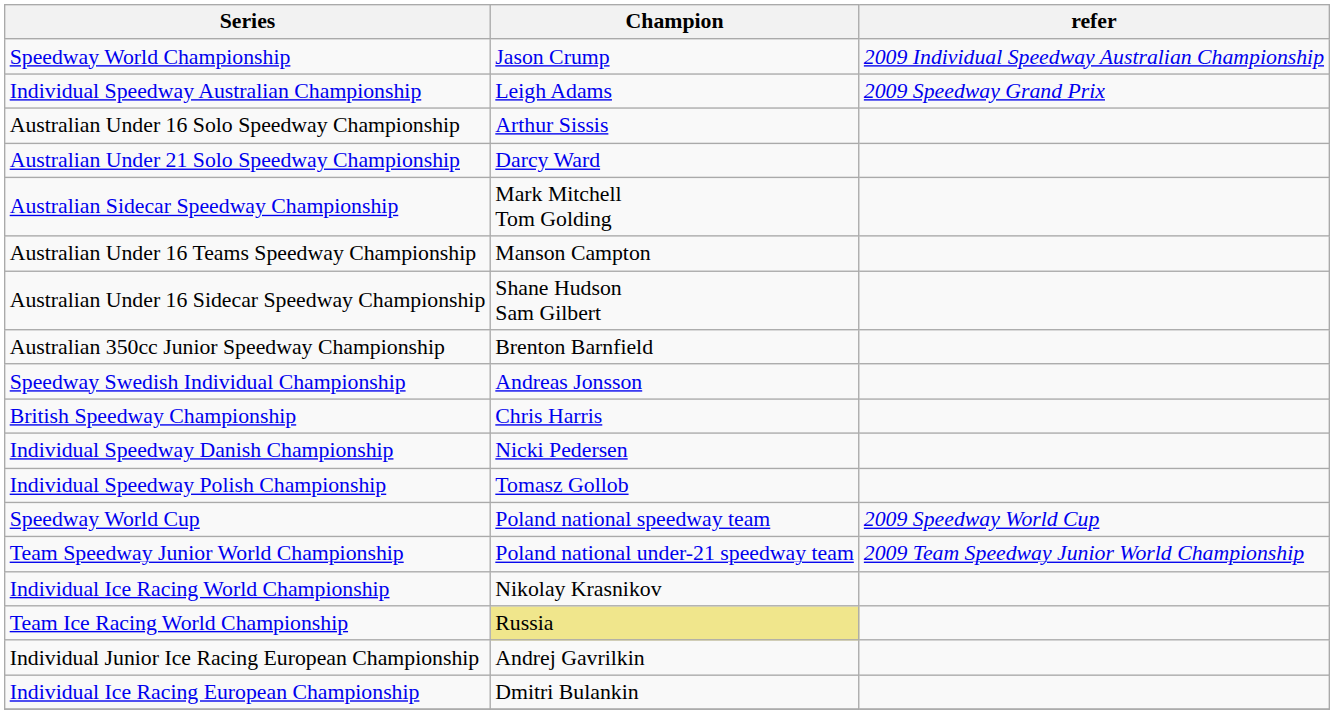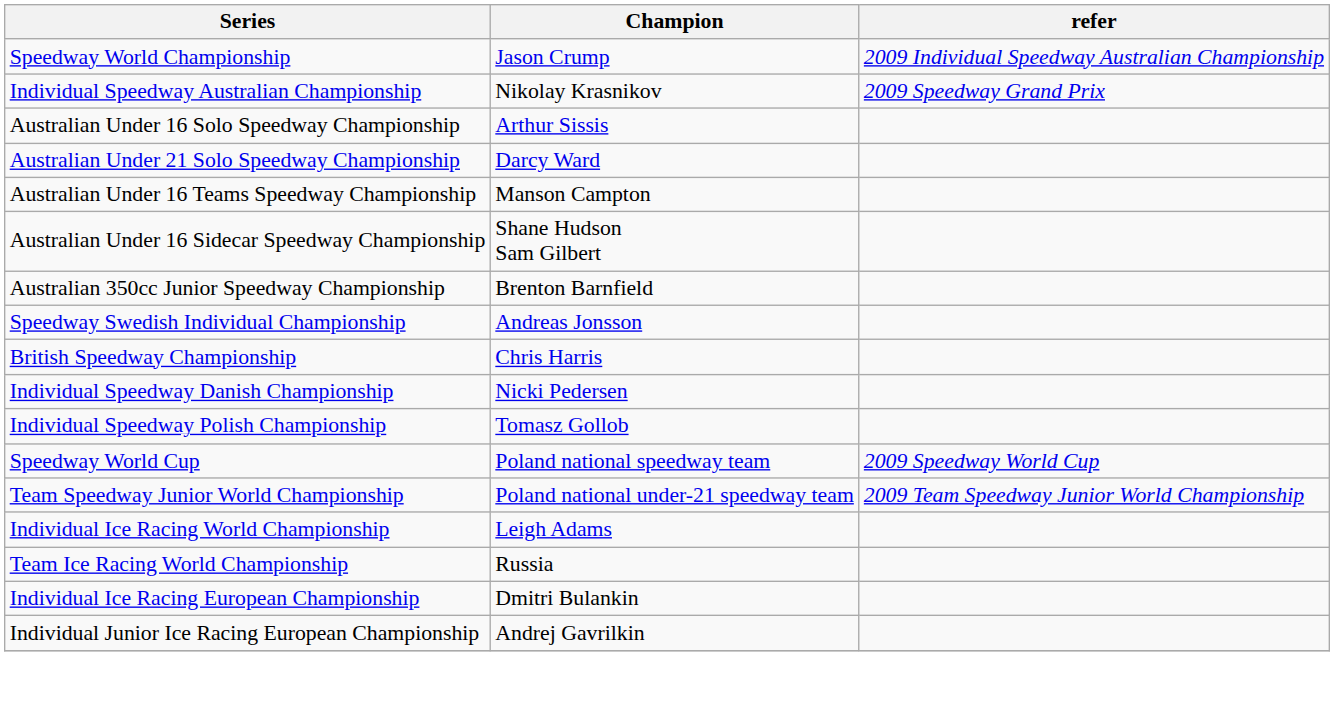Individual Speedway Australian Championship | Champion: Leigh Adams -> Nikolay Krasnikov
- row: Australian Sidecar Speedway Championship | Mark Mitchell Tom Golding
Individual Ice Racing World Championship | Champion: Nikolay Krasnikov -> Leigh Adams
Team Ice Racing World Championship | Champion: khaki background -> no background
rows swapped: Individual Ice Racing European Championship <-> Individual Junior Ice Racing European Championship
